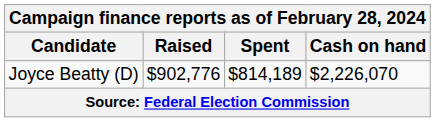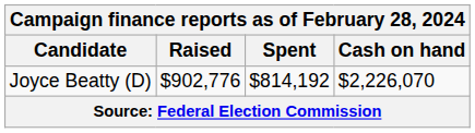Joyce Beatty (D) | Spent: $814,189 -> $814,192
